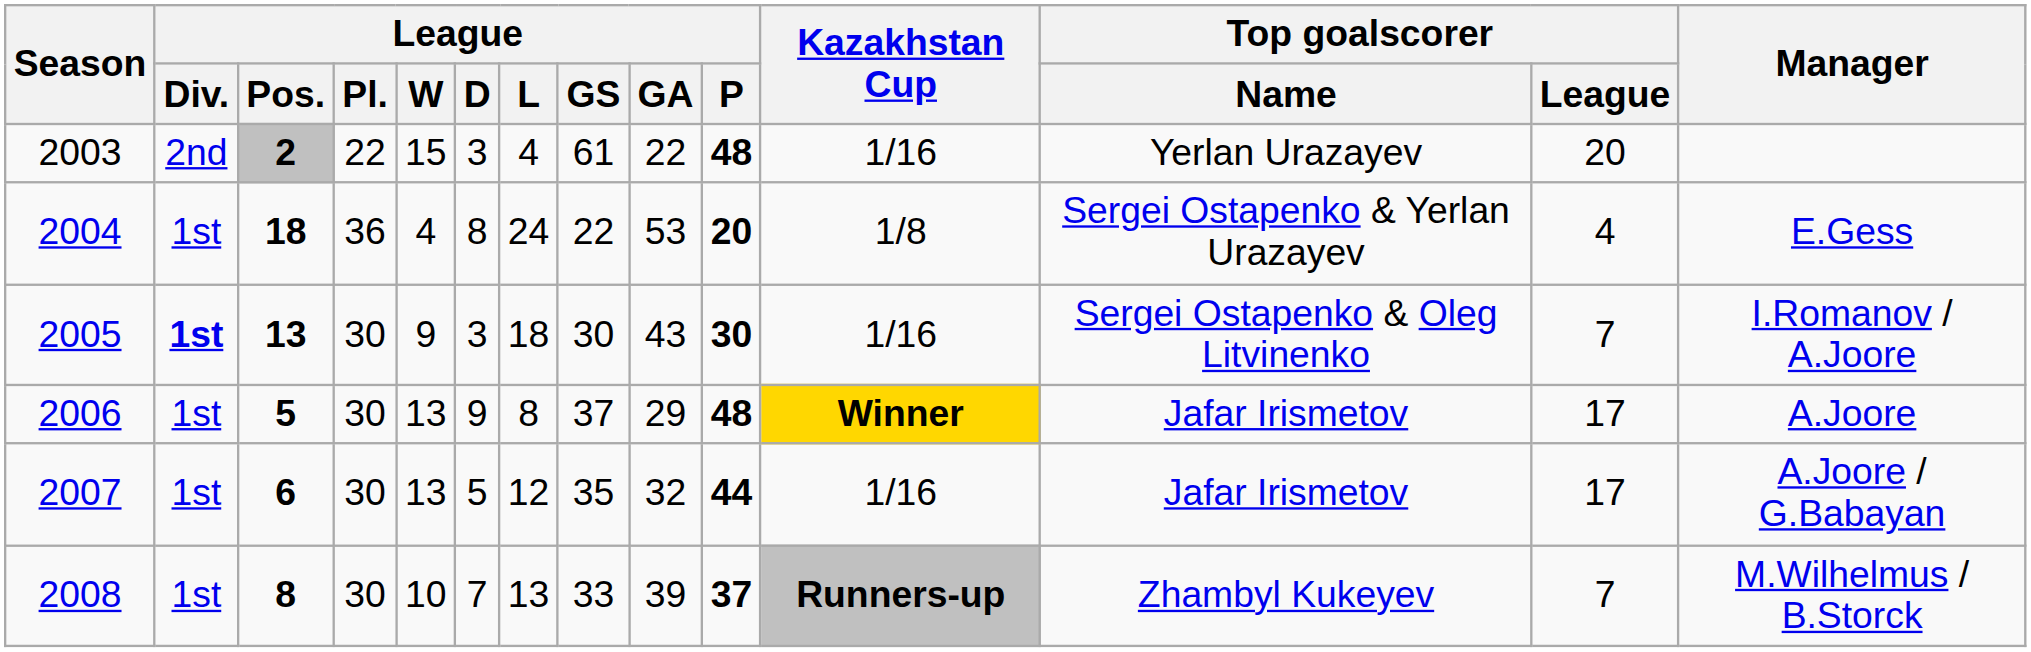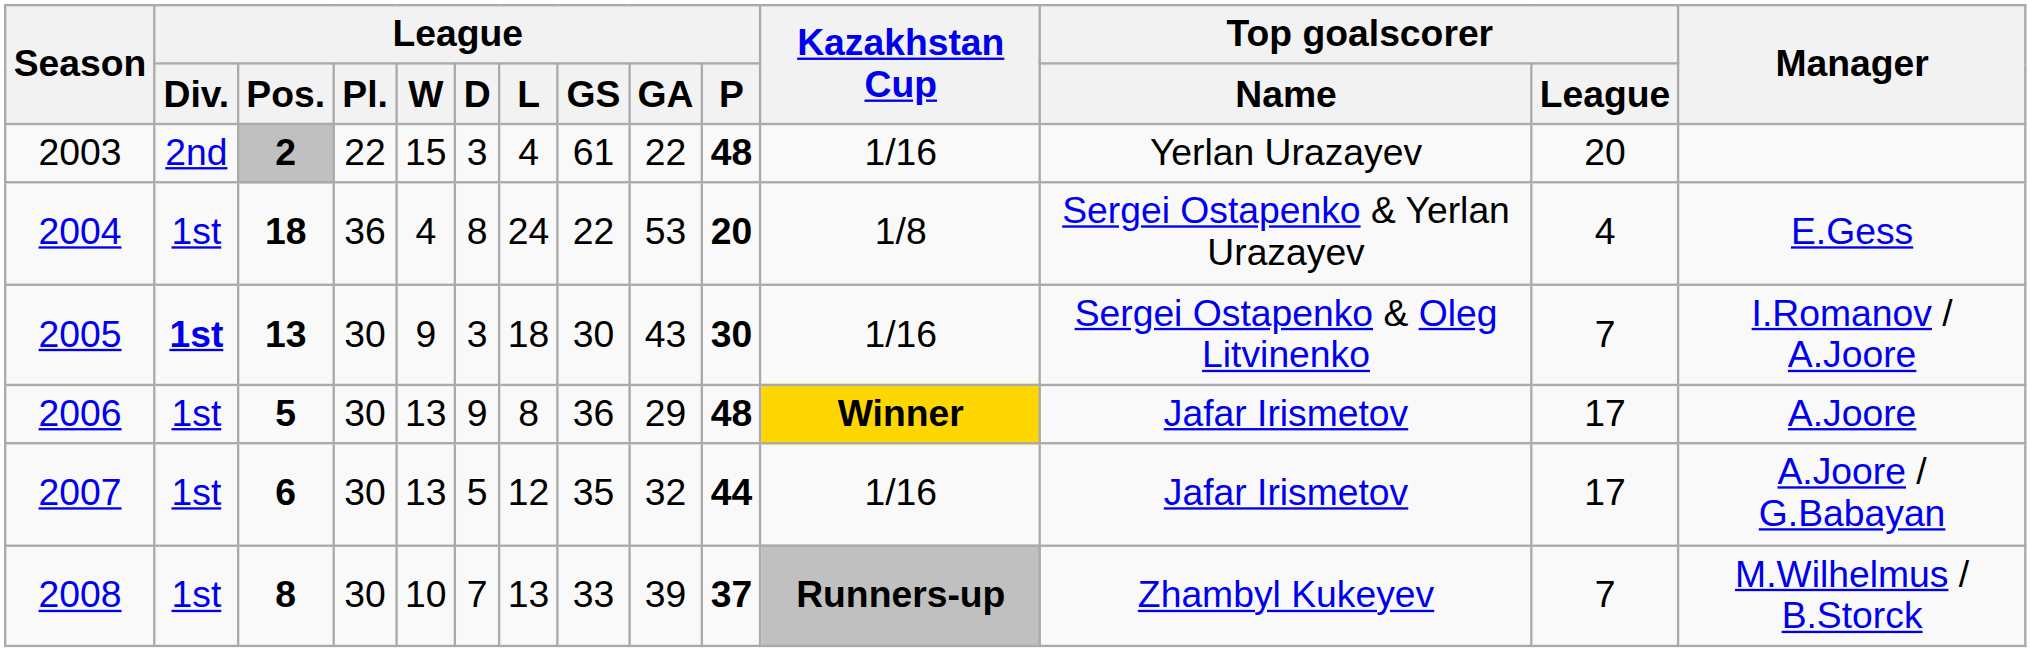2006 | League / GS: 37 -> 36
